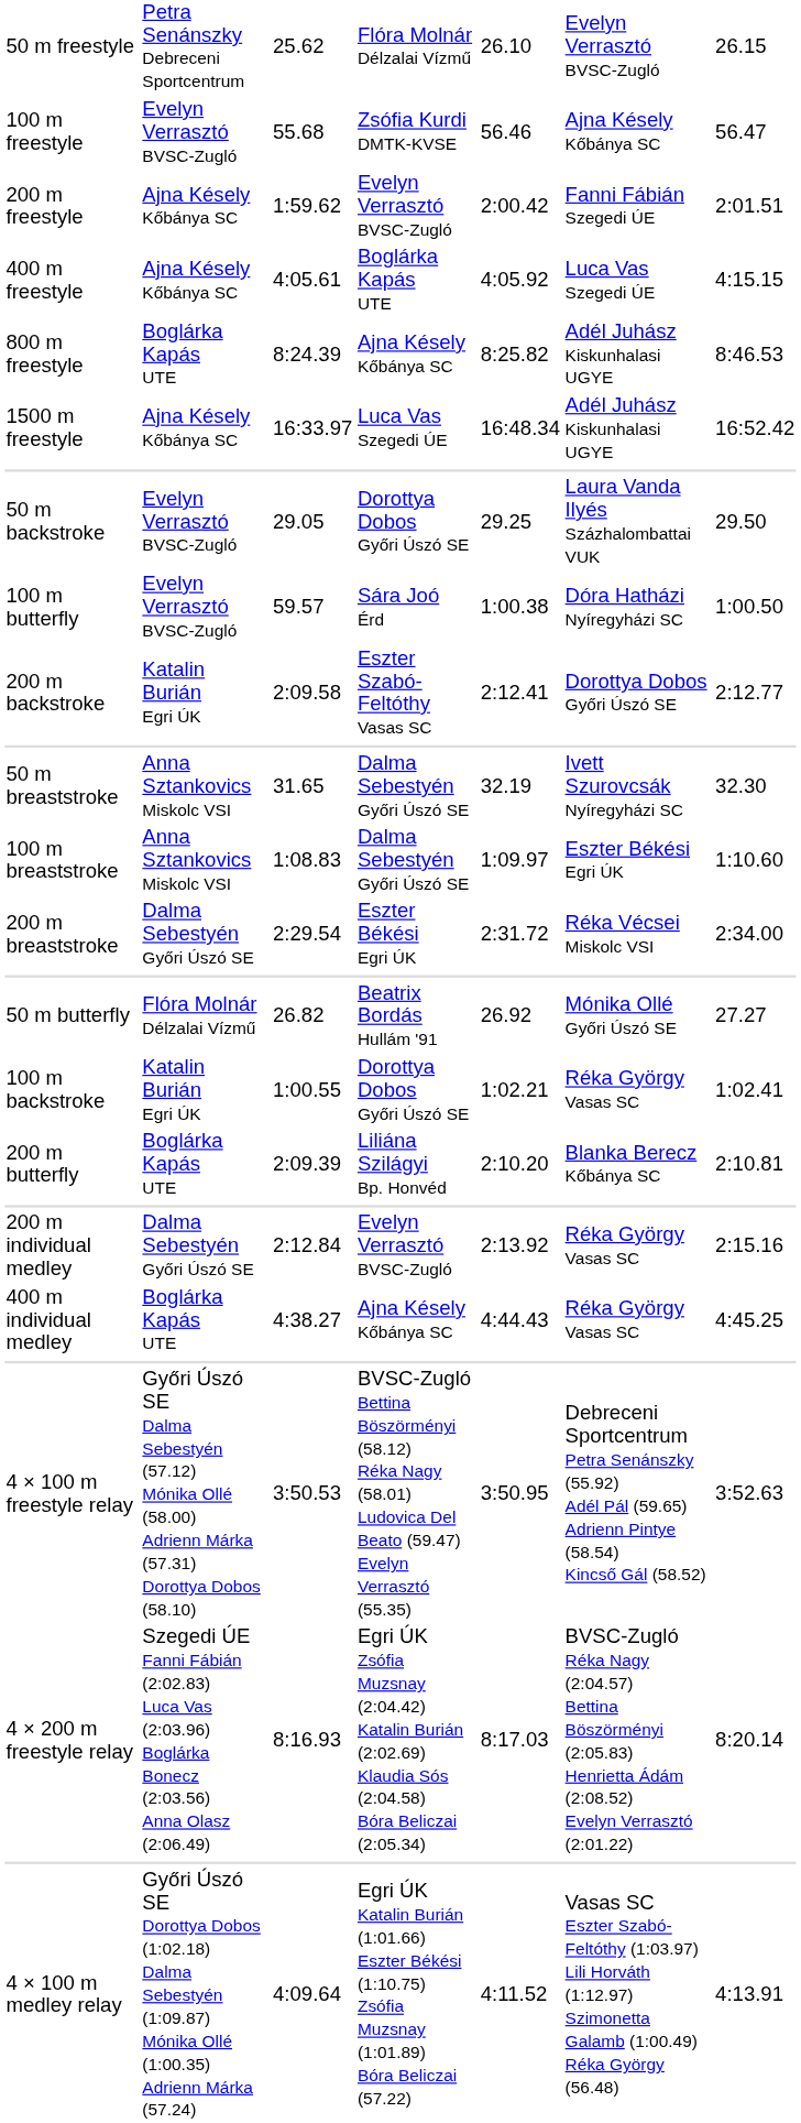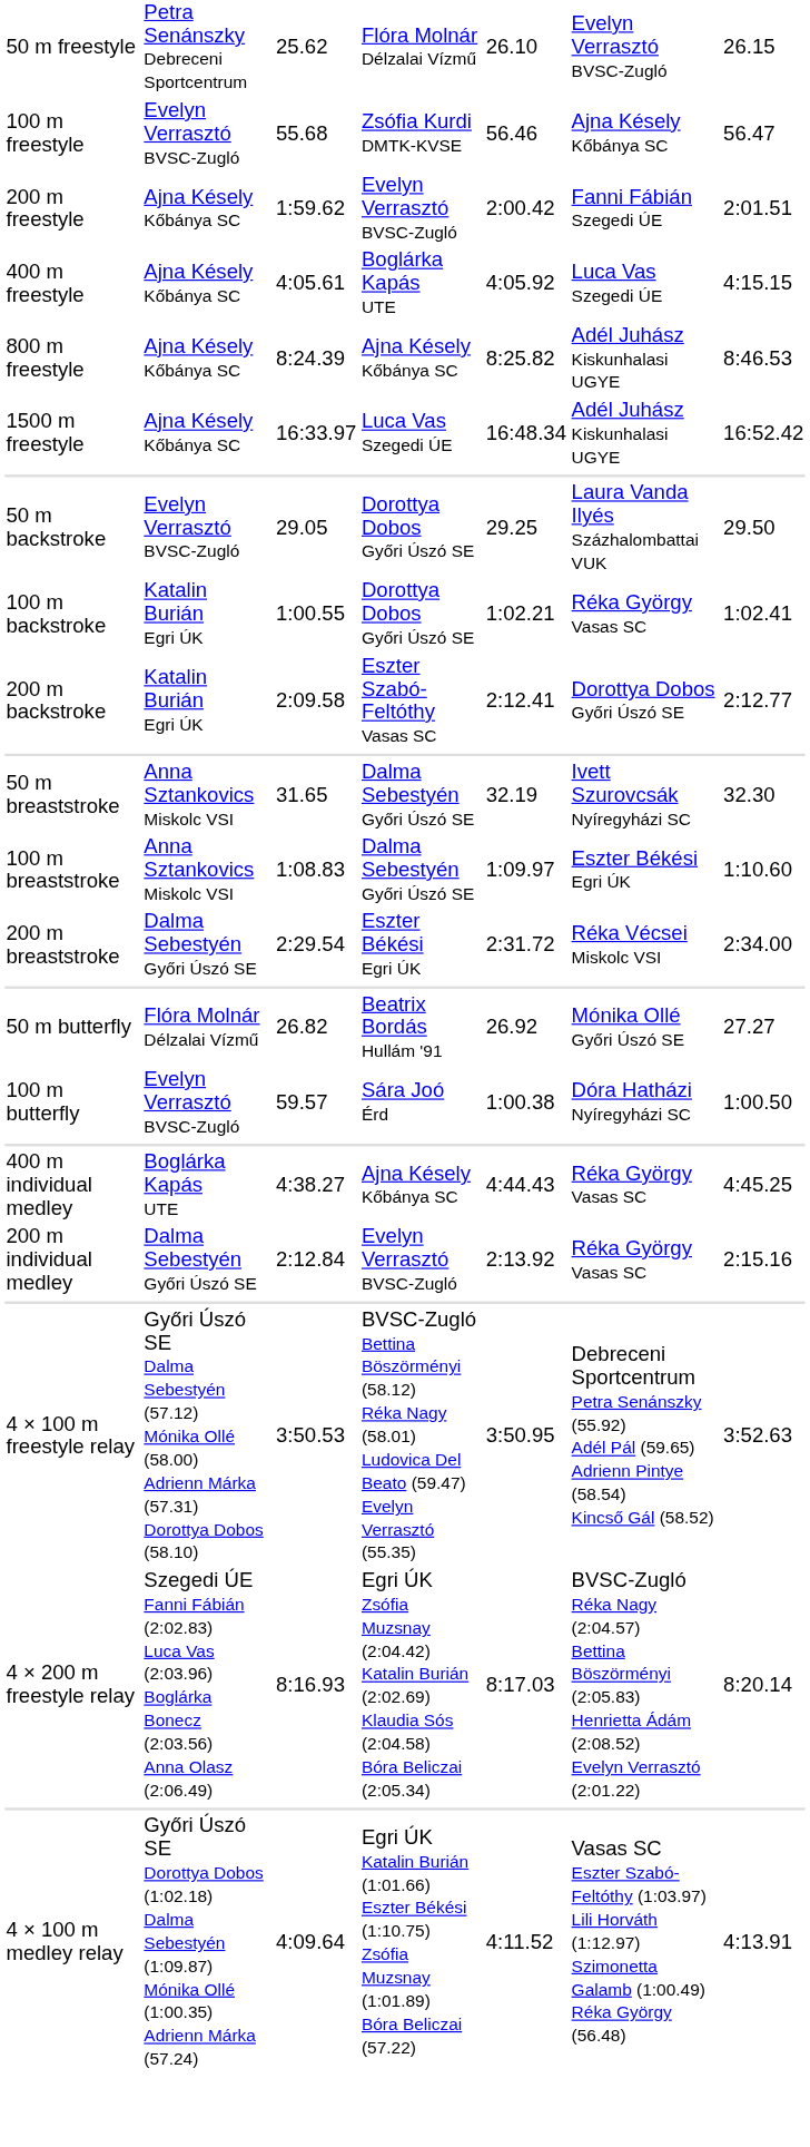800 m freestyle | column 2: Boglárka Kapás UTE -> Ajna Késely Kőbánya SC
rows swapped: 100 m backstroke <-> 100 m butterfly
- row: 200 m butterfly | Boglárka Kapás UTE | 2:09.39 | Liliána Szilágyi Bp. Honvéd | 2:10.20 | Blanka Berecz Kőbánya SC | 2:10.81
rows swapped: 200 m individual medley <-> 400 m individual medley
